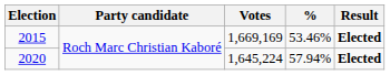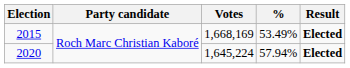2015 | Votes: 1,669,169 -> 1,668,169
2015 | %: 53.46% -> 53.49%
